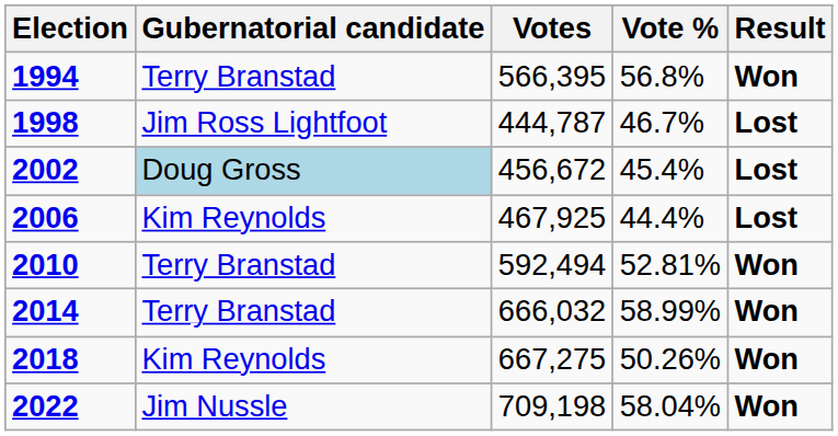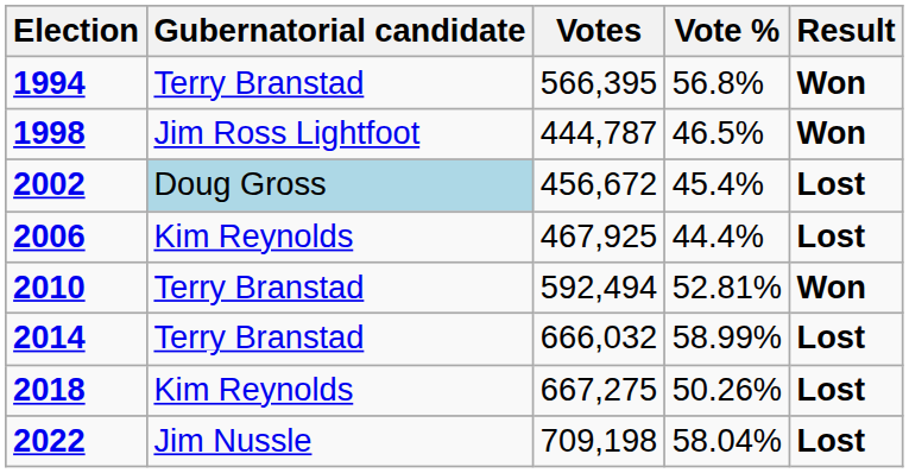1998 | Vote %: 46.7% -> 46.5%
1998 | Result: Lost -> Won
2014 | Result: Won -> Lost
2018 | Result: Won -> Lost
2022 | Result: Won -> Lost
